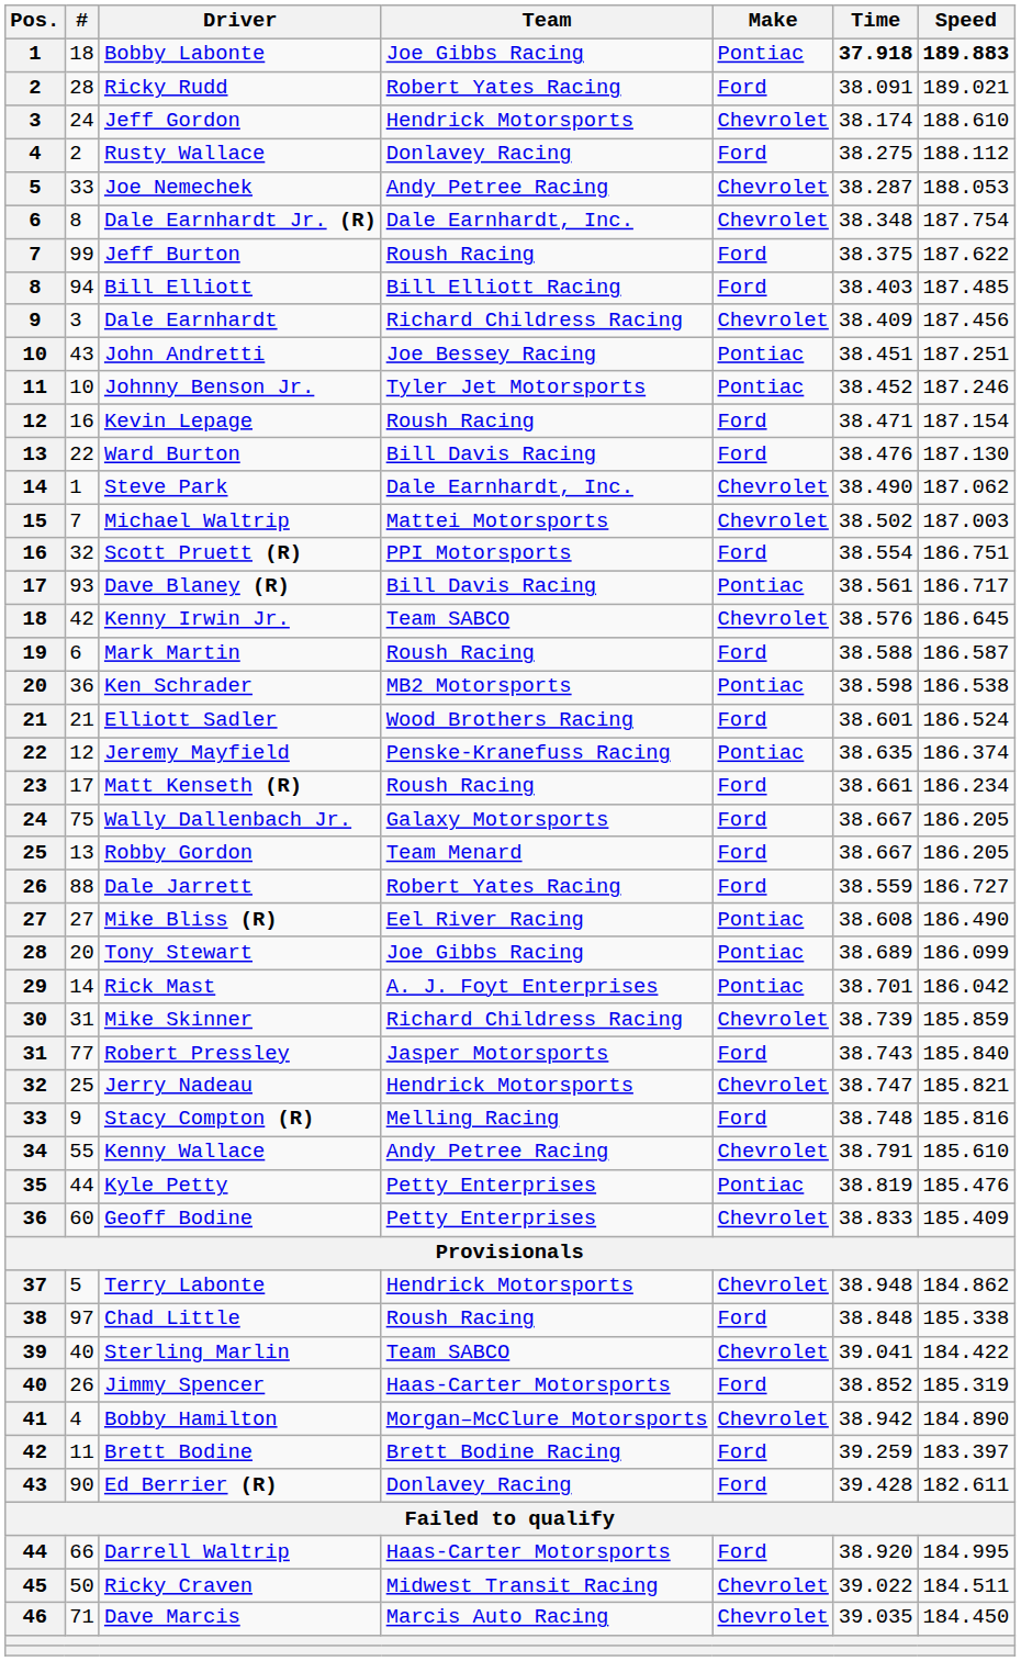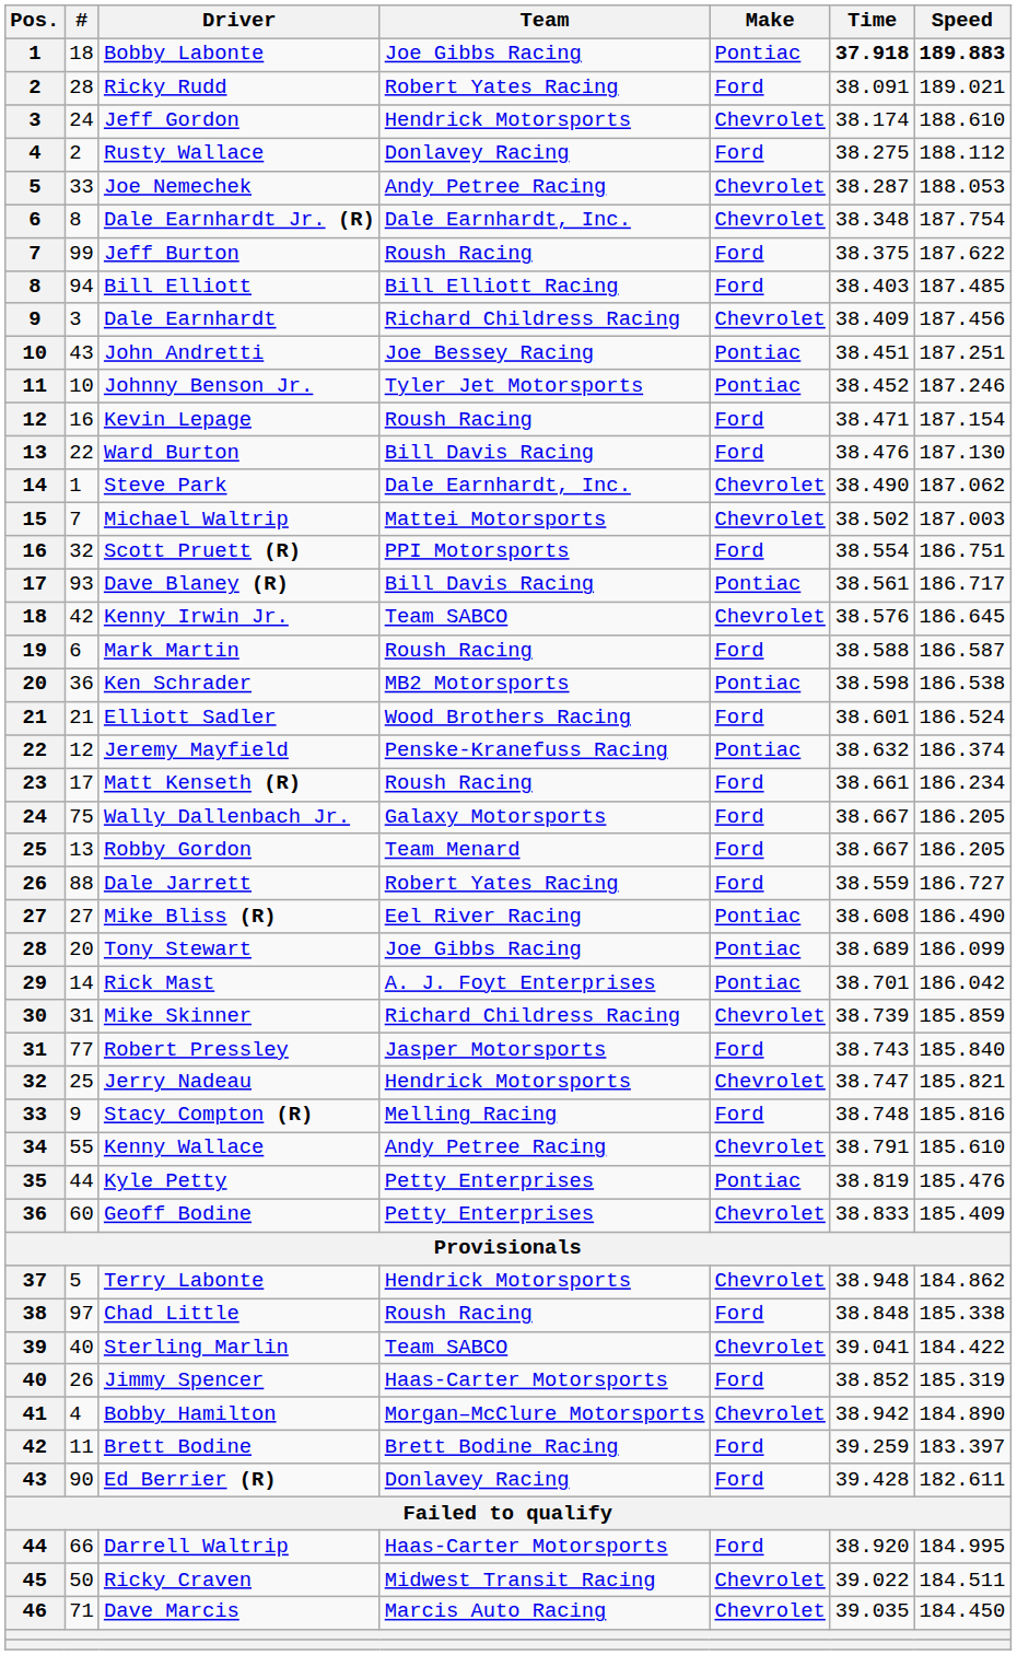Jeremy Mayfield | Time: 38.635 -> 38.632
